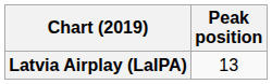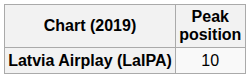Latvia Airplay (LaIPA) | Peak position: 13 -> 10
